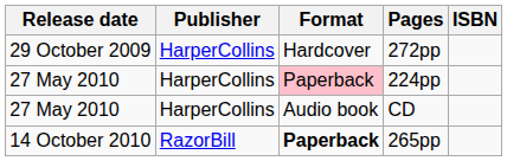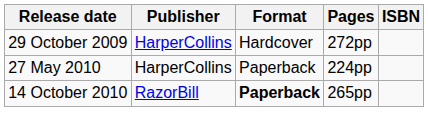224pp | Format: pink background -> no background
- row: 27 May 2010 | HarperCollins | Audio book | CD
